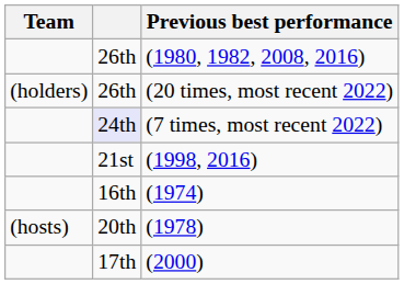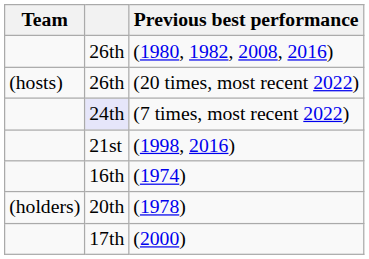(20 times, most recent 2022) | Team: (holders) -> (hosts)
(1978) | Team: (hosts) -> (holders)
